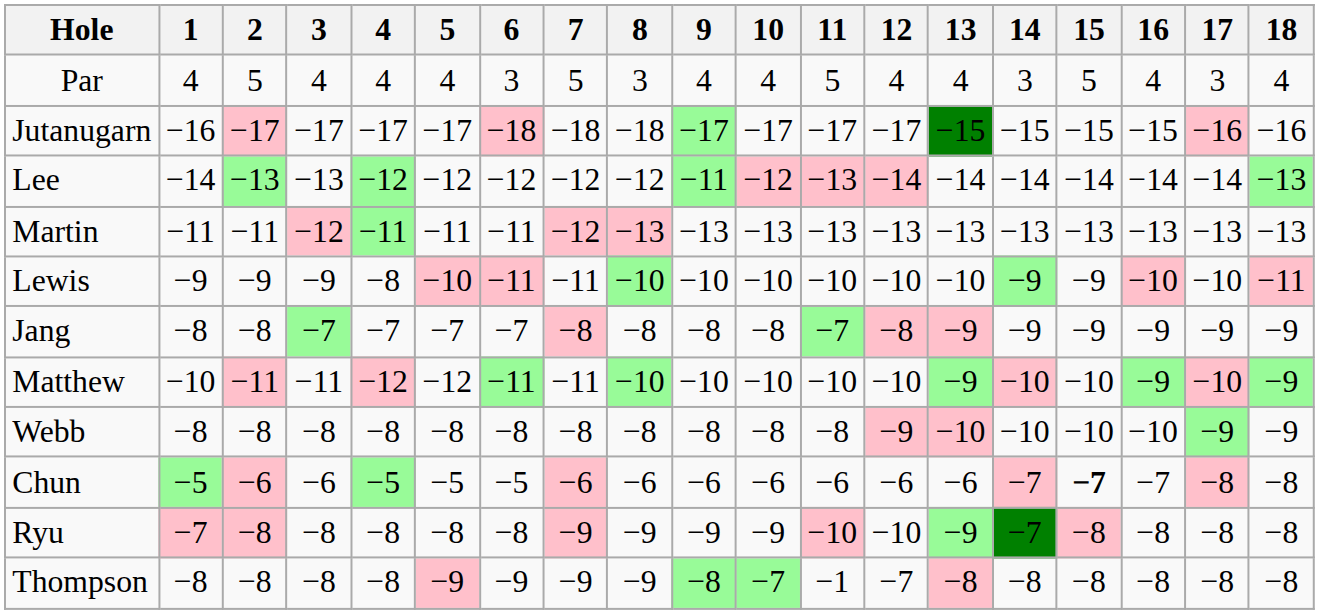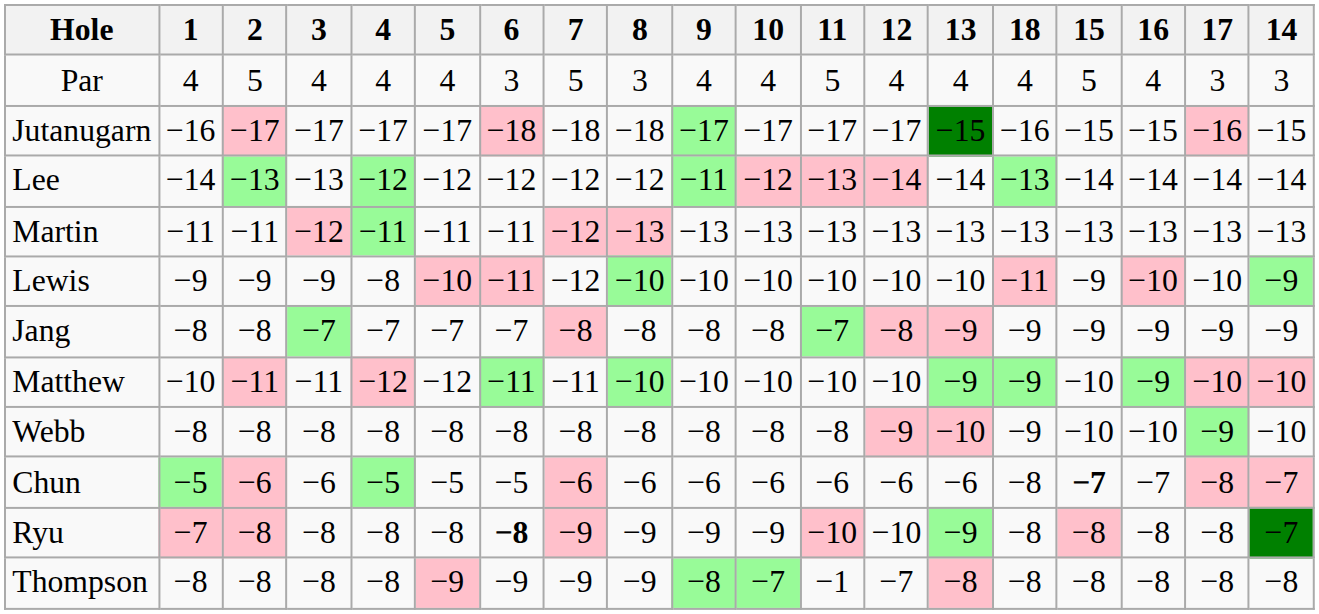columns swapped: 14 <-> 18
Lewis | 7: −11 -> −12
Ryu | 6: normal -> bold
